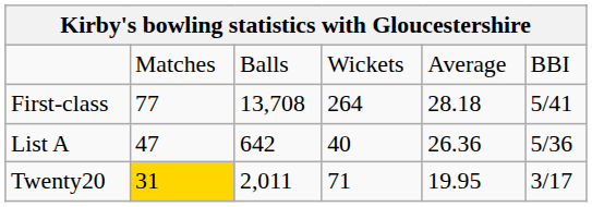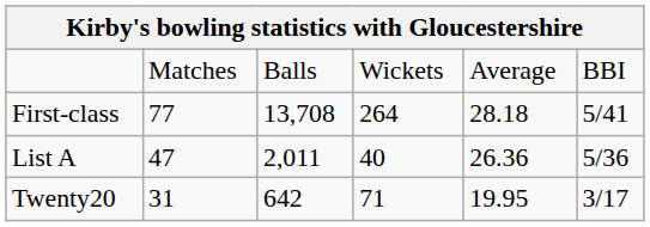List A | column 3: 642 -> 2,011
Twenty20 | column 2: gold background -> no background
Twenty20 | column 3: 2,011 -> 642
